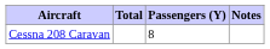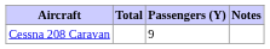Cessna 208 Caravan | Passengers (Y): 8 -> 9
